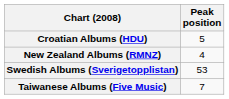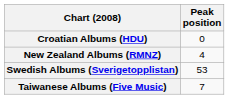Croatian Albums (HDU) | Peak position: 5 -> 0
